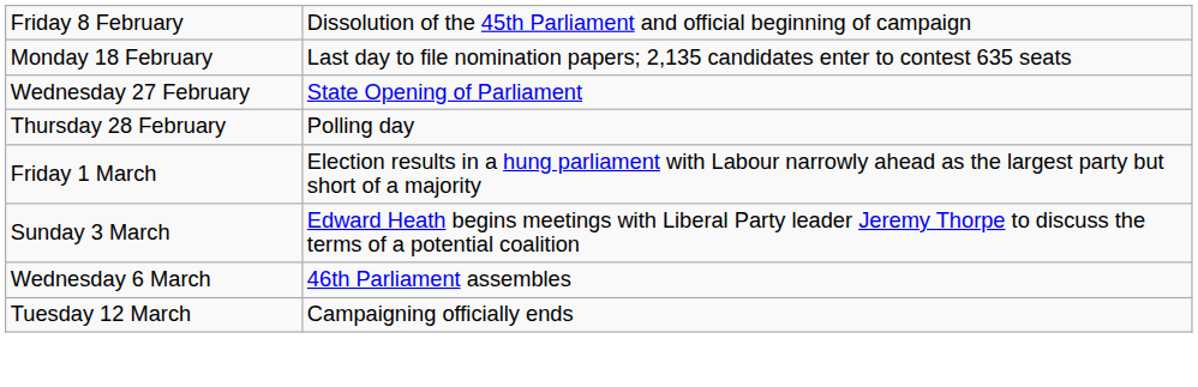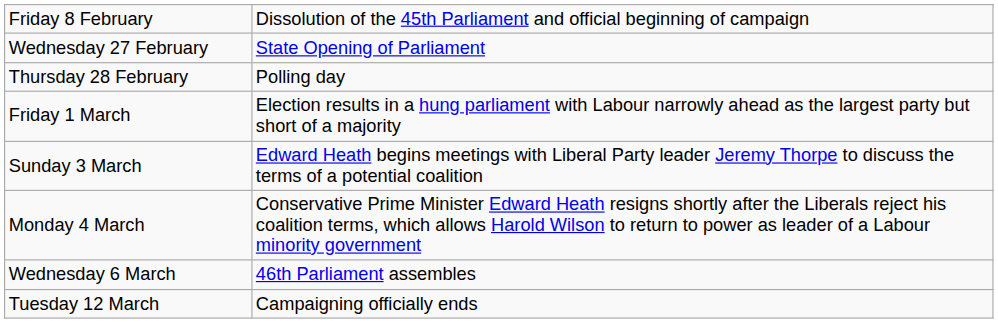- row: Monday 18 February | Last day to file nomination papers; 2,135 candidates enter to contest 635 seats
+ row: Monday 4 March | Conservative Prime Minister Edward Heath resigns shortly after the Liberals reject his coalition terms, which allows Harold Wilson to return to power as leader of a Labour minority government
